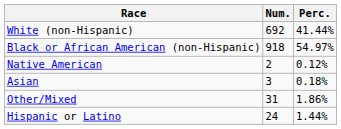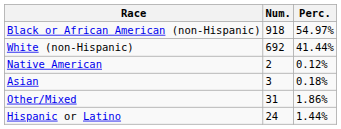rows swapped: White (non-Hispanic) <-> Black or African American (non-Hispanic)
